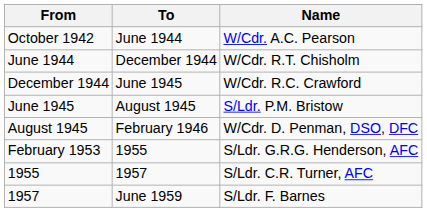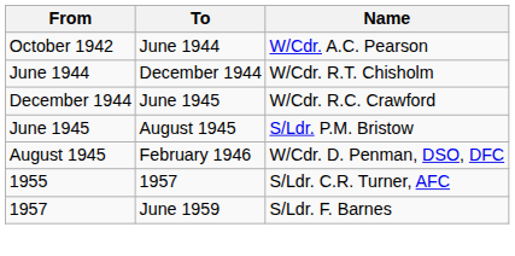- row: February 1953 | 1955 | S/Ldr. G.R.G. Henderson, AFC
